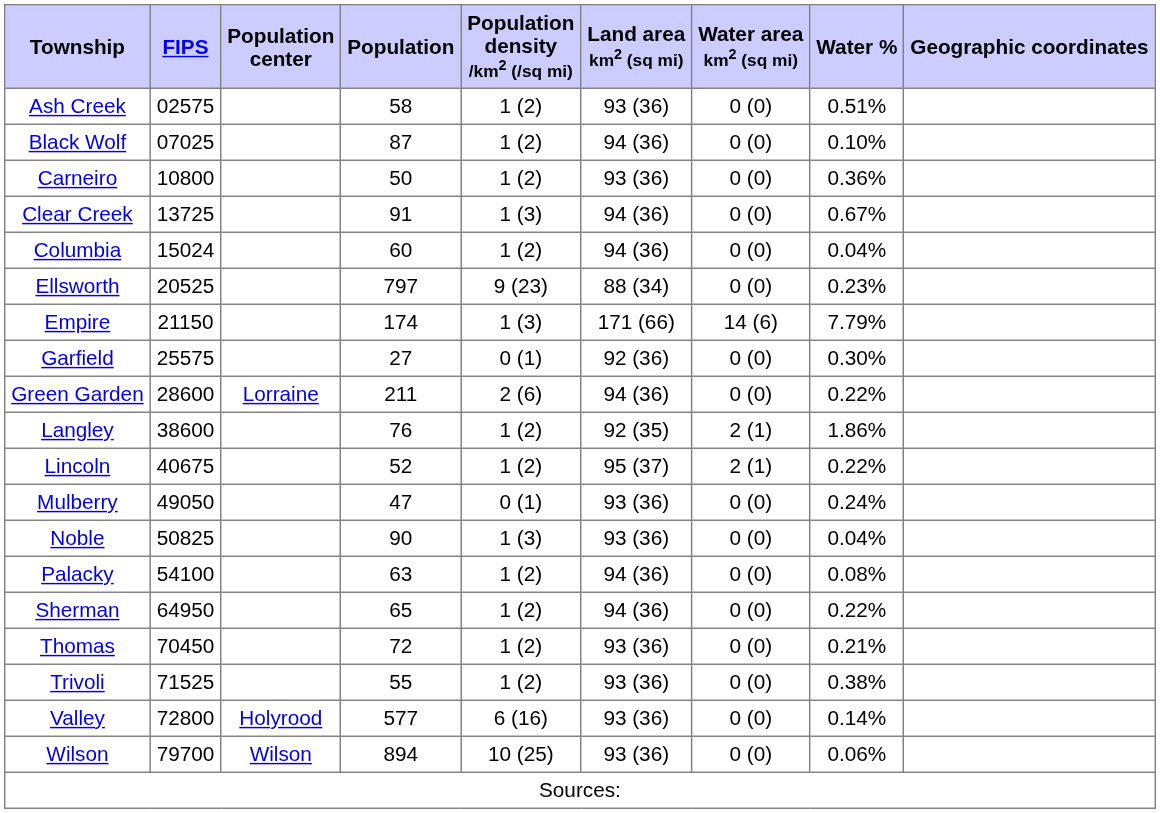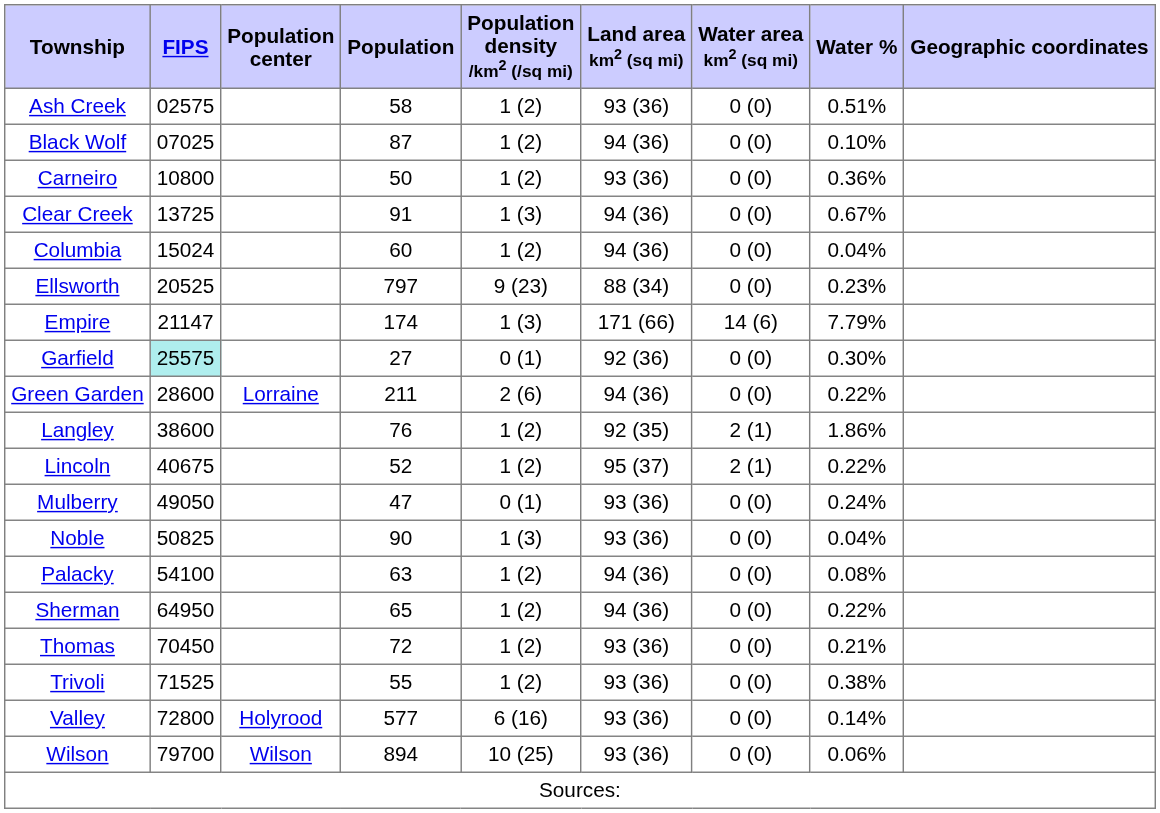Empire | FIPS: 21150 -> 21147
Garfield | FIPS: no background -> paleturquoise background
